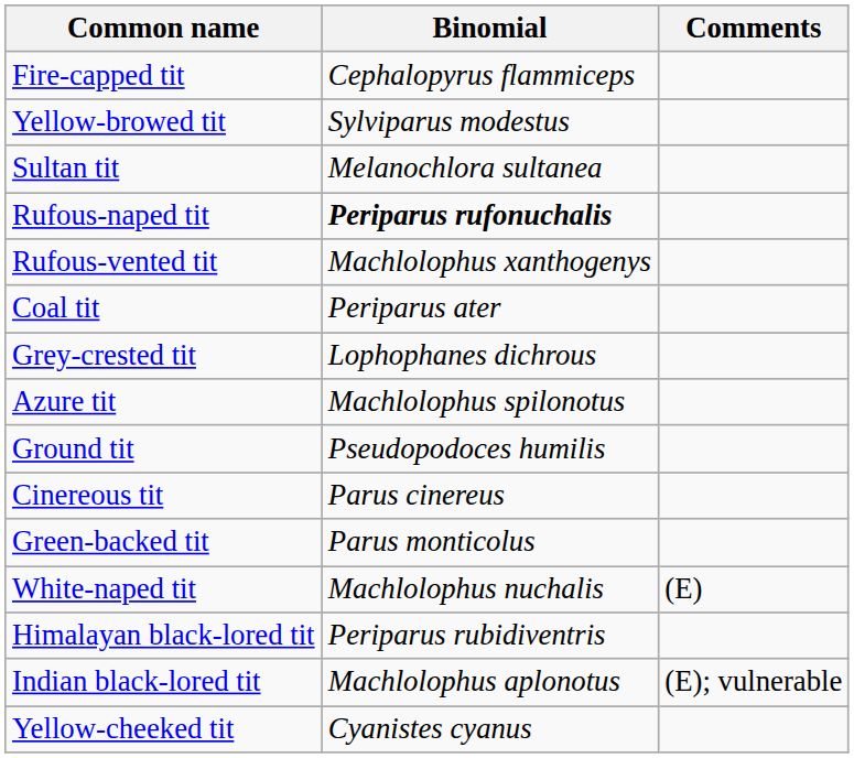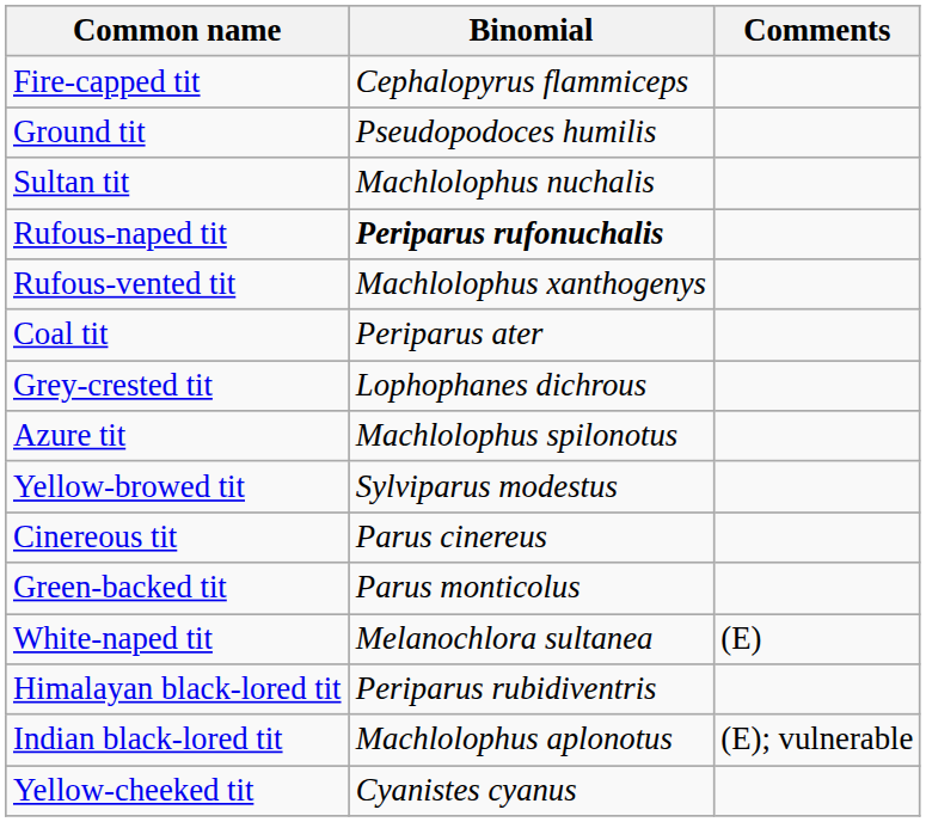rows swapped: Yellow-browed tit <-> Ground tit
Sultan tit | Binomial: Melanochlora sultanea -> Machlolophus nuchalis
White-naped tit | Binomial: Machlolophus nuchalis -> Melanochlora sultanea
